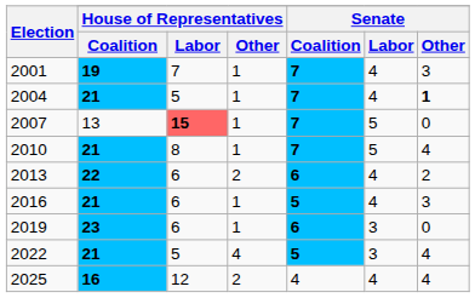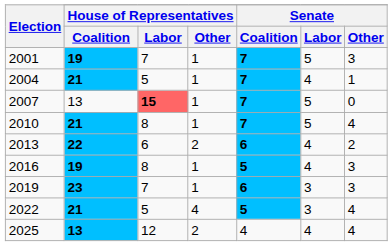2001 | Senate / Labor: 4 -> 5
2004 | Senate / Other: bold -> normal
2016 | House of Representatives / Coalition: 21 -> 19
2016 | House of Representatives / Labor: 6 -> 8
2019 | House of Representatives / Labor: 6 -> 7
2019 | Senate / Other: 0 -> 3
2025 | House of Representatives / Coalition: 16 -> 13
